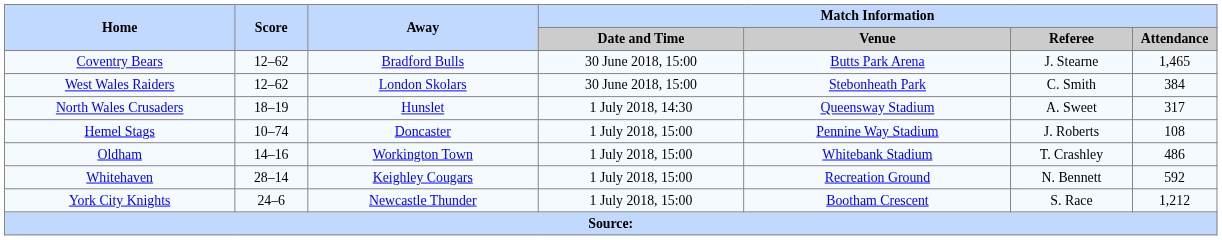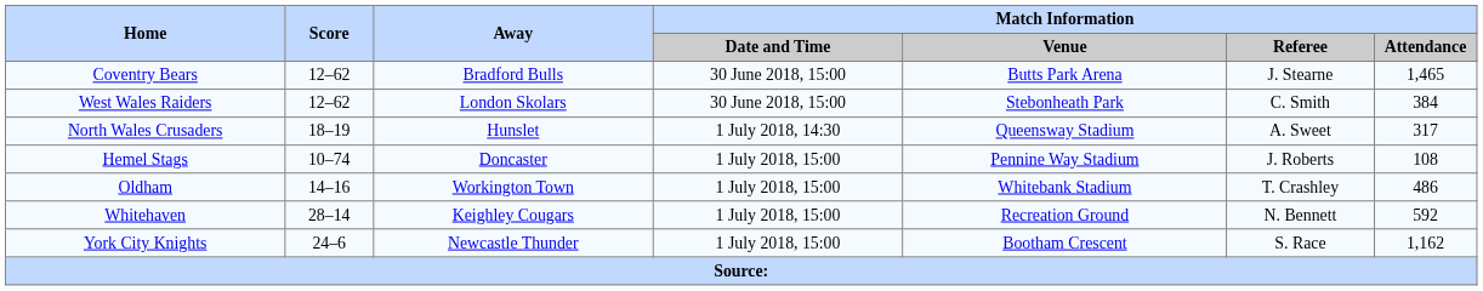York City Knights | Match Information / Attendance: 1,212 -> 1,162
